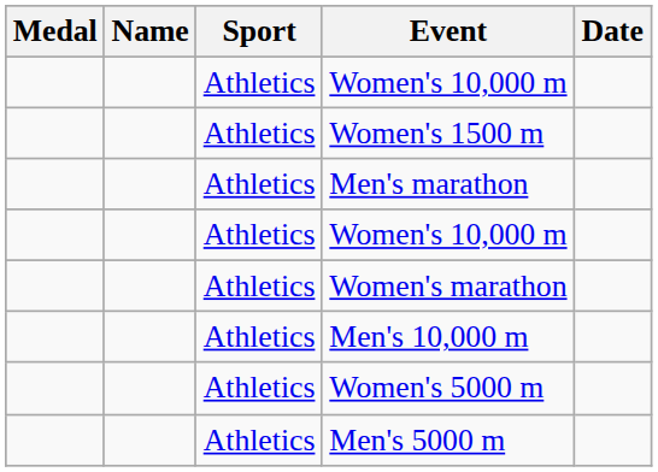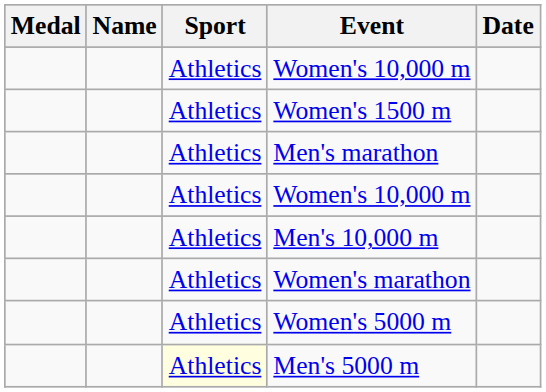rows swapped: Men's 10,000 m <-> Women's marathon
Men's 5000 m | Sport: no background -> lightyellow background
